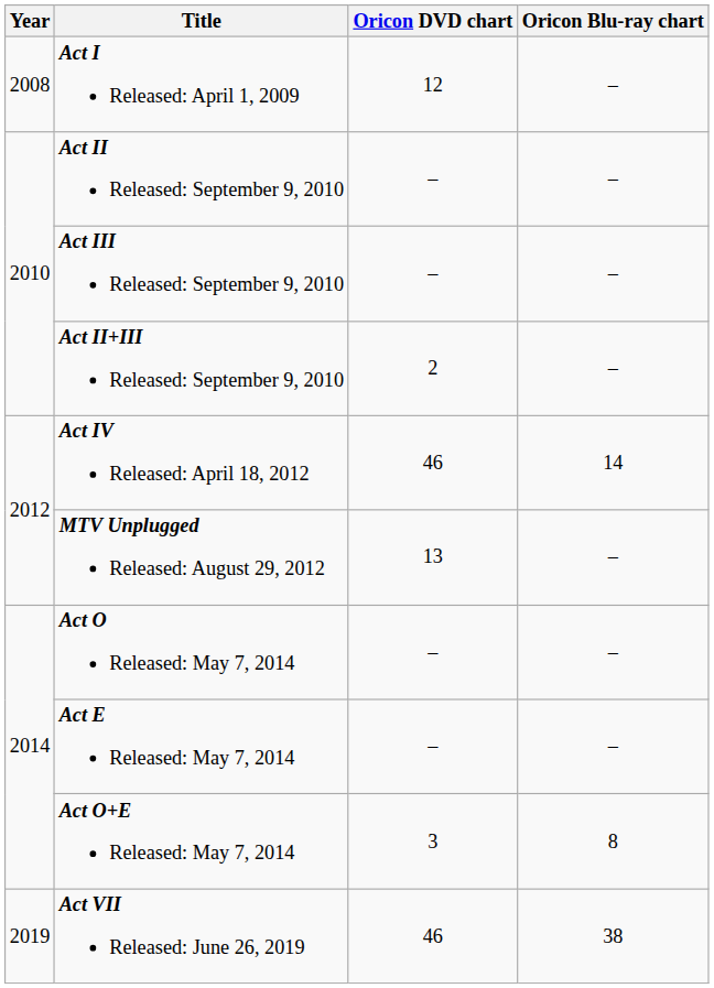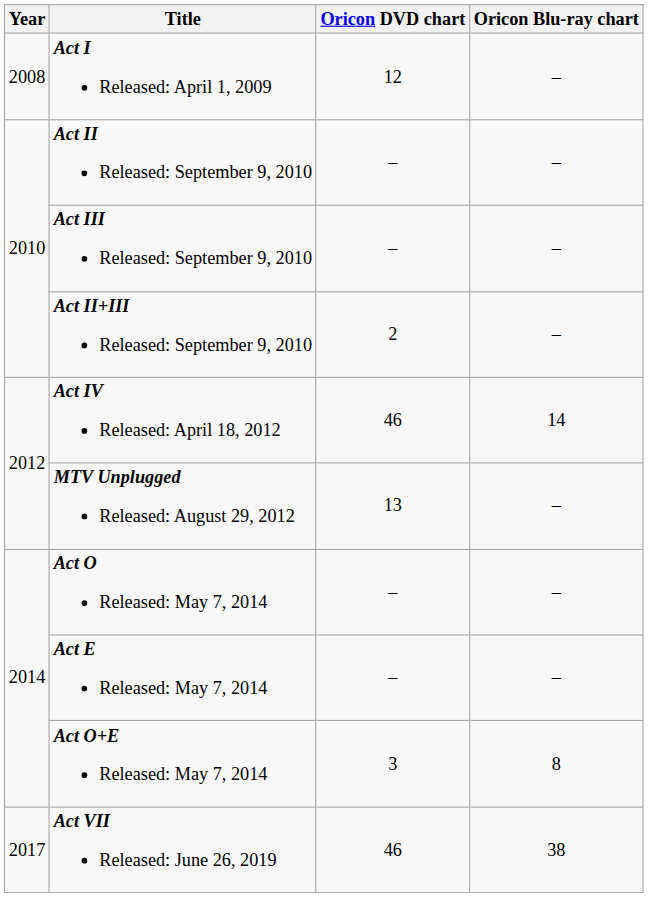Act VII Released: June 26, 2019 | Year: 2019 -> 2017
